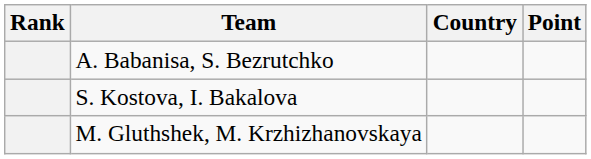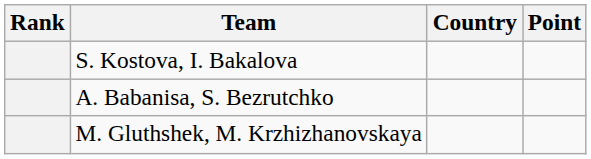rows swapped: S. Kostova, I. Bakalova <-> A. Babanisa, S. Bezrutchko
